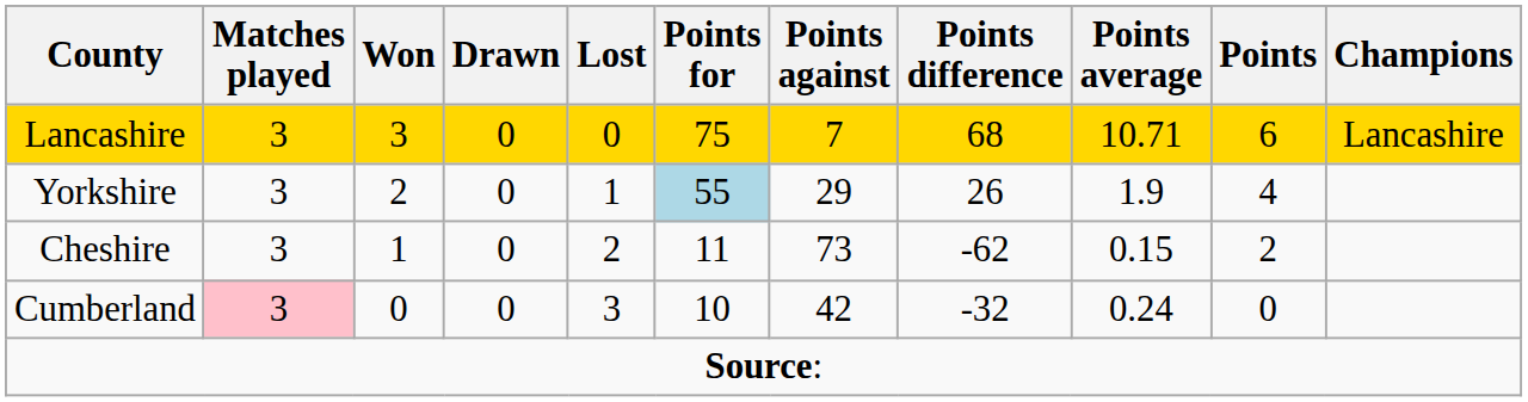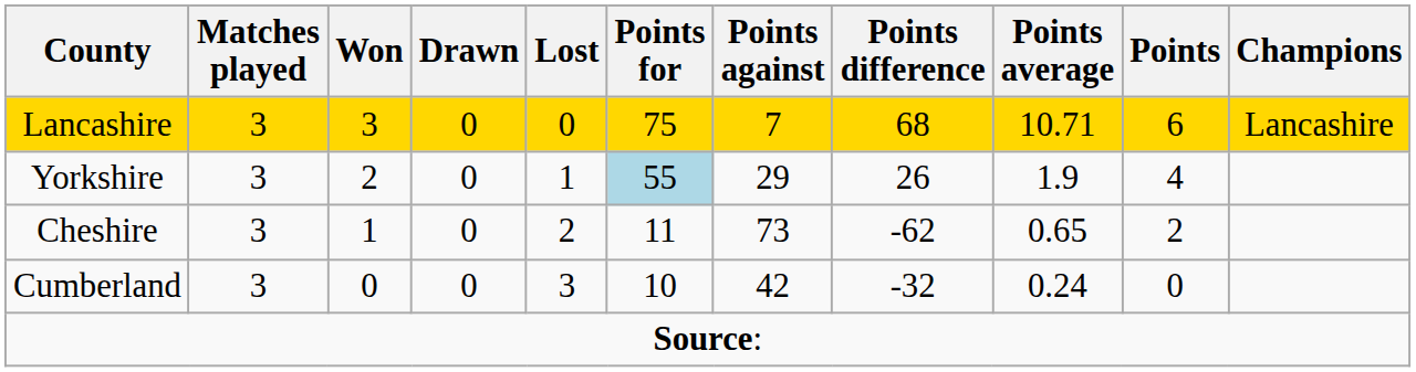Cheshire | Points average: 0.15 -> 0.65
Cumberland | Matches played: pink background -> no background
